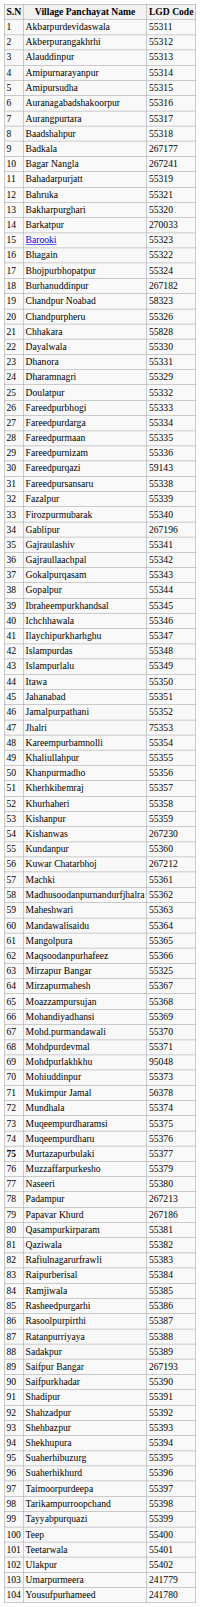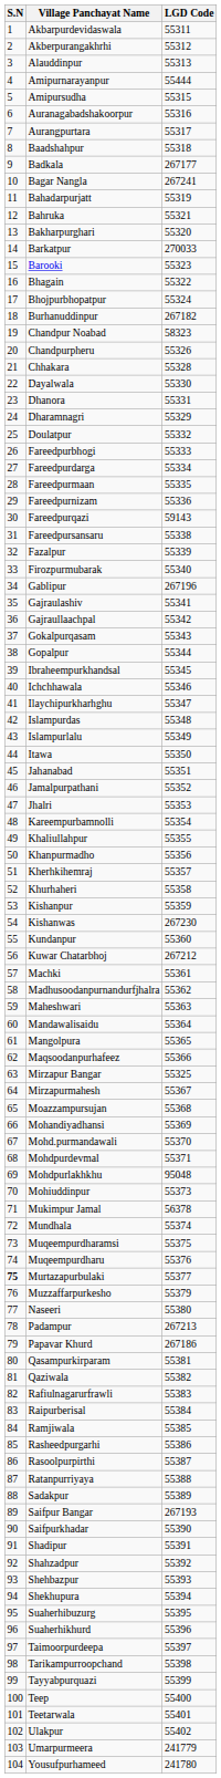Amipurnarayanpur | LGD Code: 55314 -> 55444
Chhakara | LGD Code: 55828 -> 55328
Jhalri | LGD Code: 75353 -> 55353
